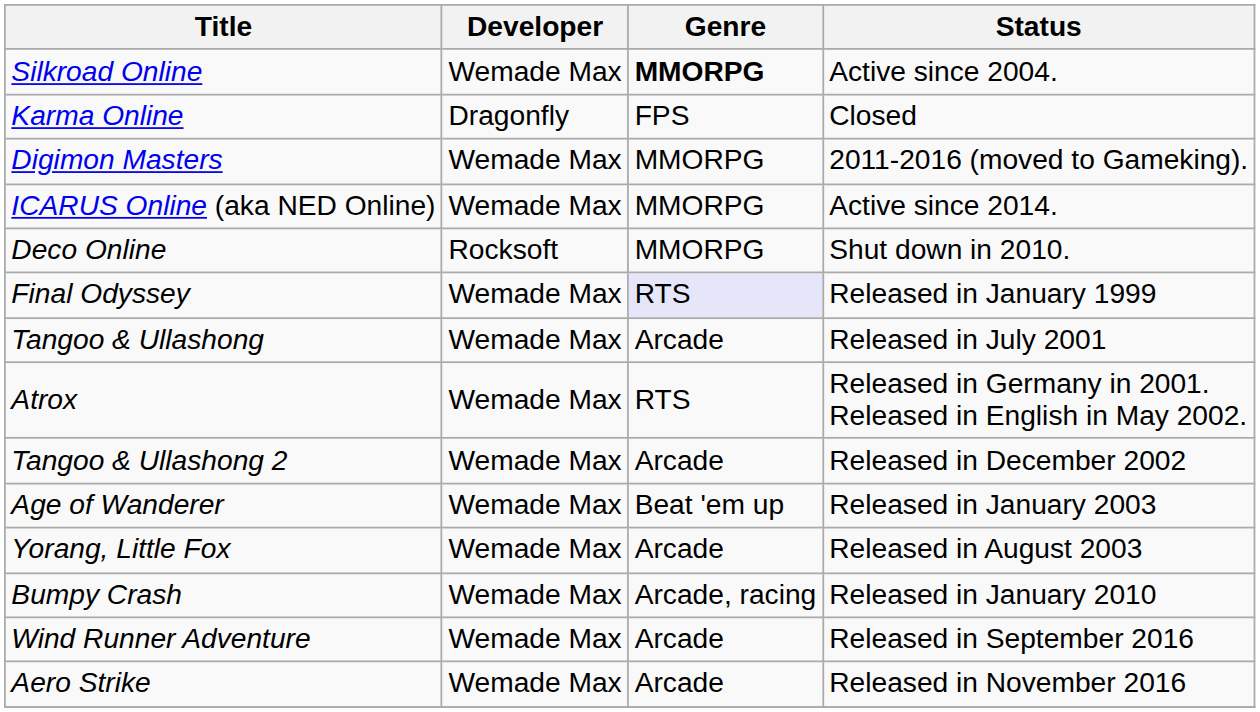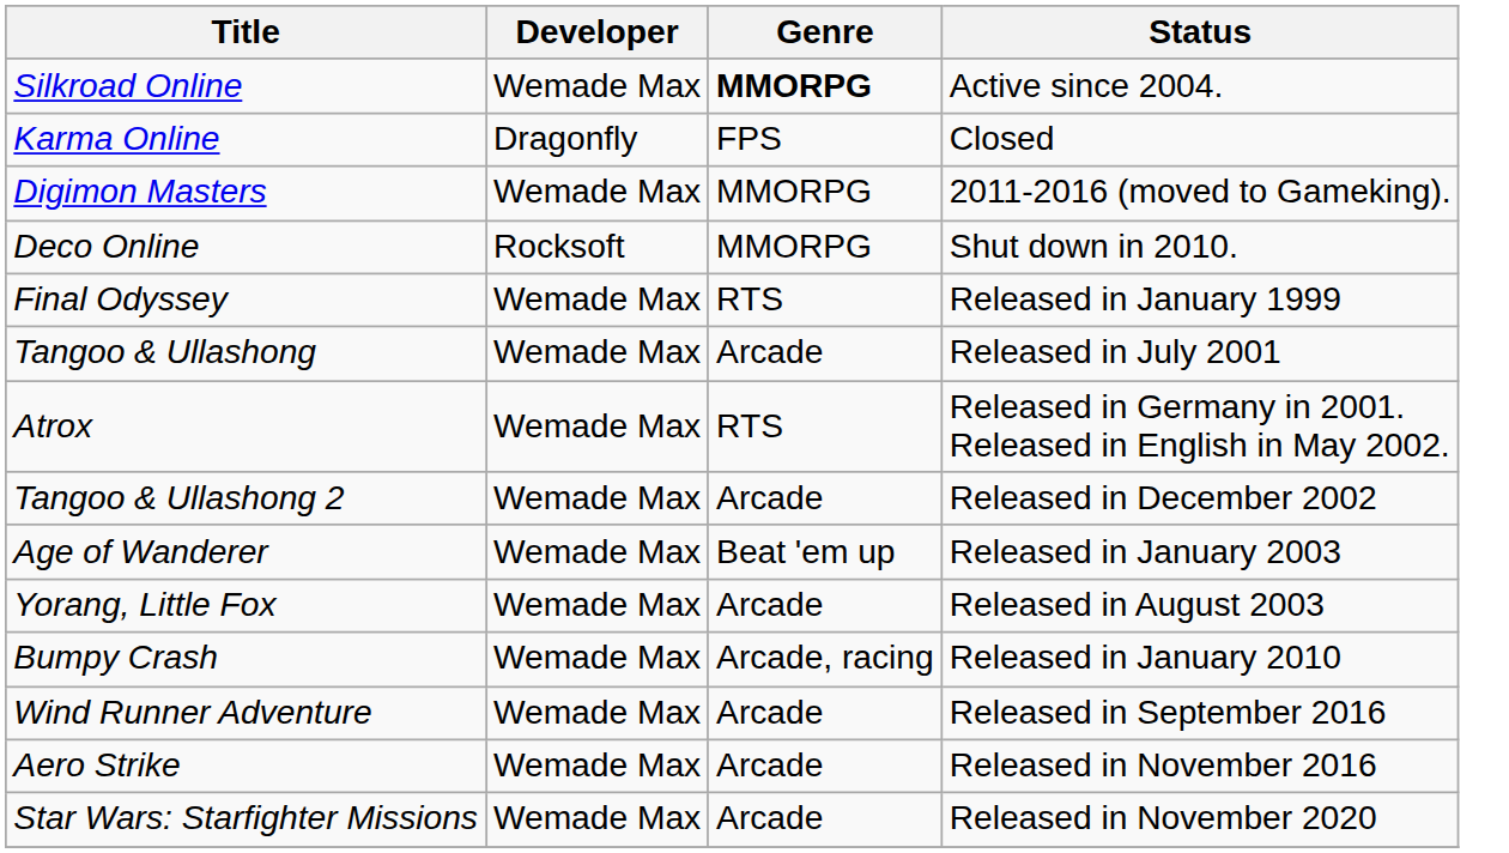- row: ICARUS Online (aka NED Online) | Wemade Max | MMORPG | Active since 2014.
Final Odyssey | Genre: lavender background -> no background
+ row: Star Wars: Starfighter Missions | Wemade Max | Arcade | Released in November 2020
